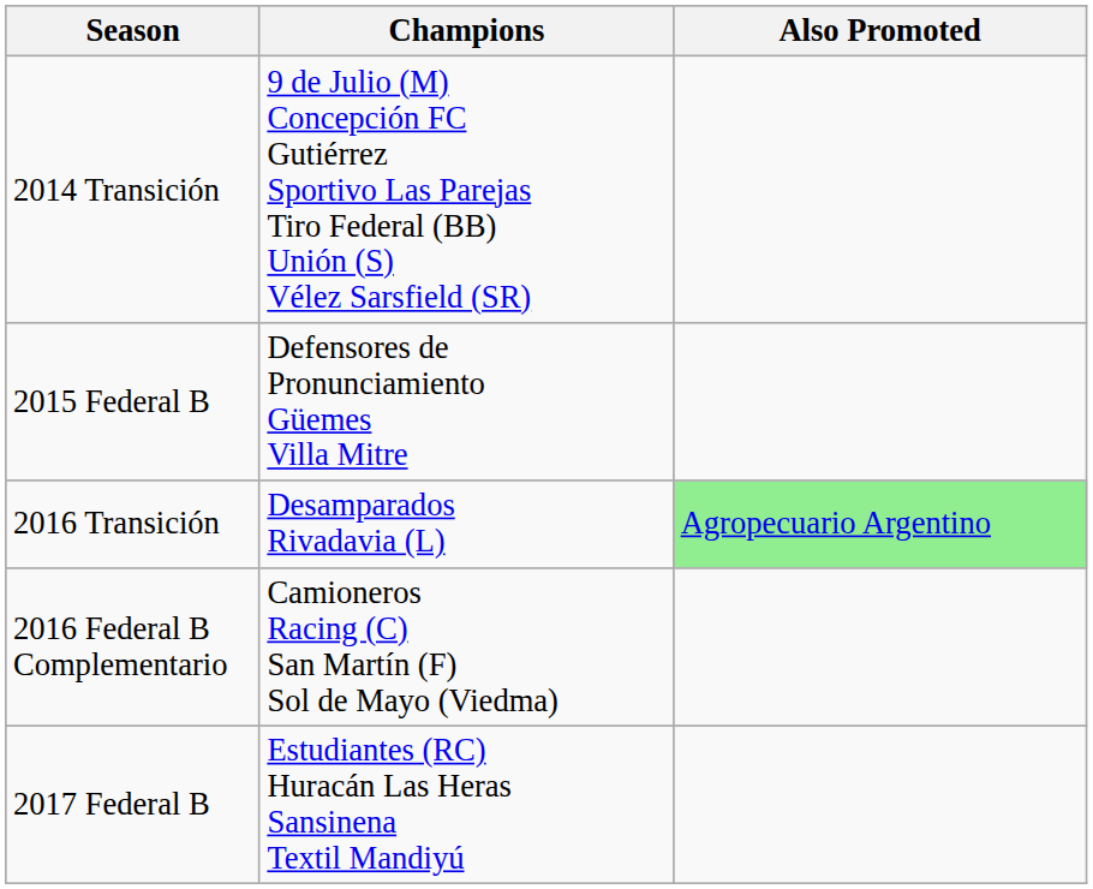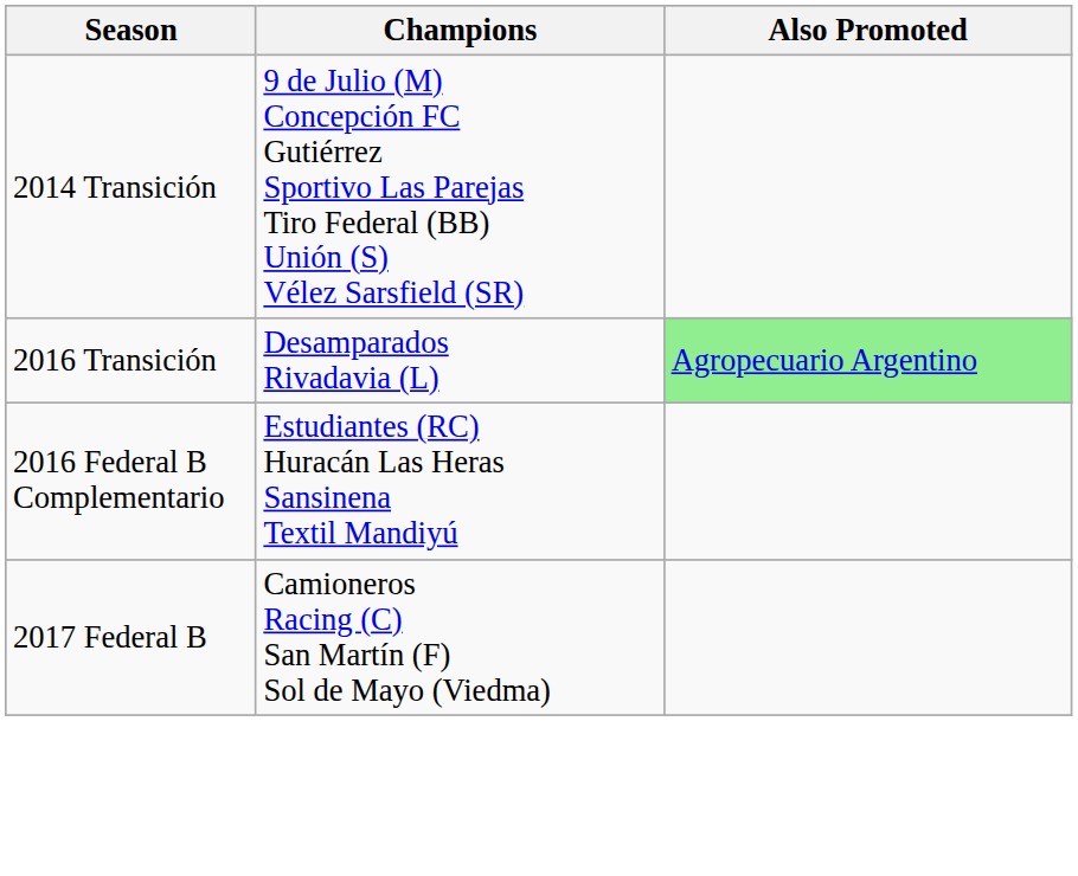- row: 2015 Federal B | Defensores de Pronunciamiento Güemes Villa Mitre
2016 Federal B Complementario | Champions: Camioneros Racing (C) San Martín (F) Sol de Mayo (Viedma) -> Estudiantes (RC) Huracán Las Heras Sansinena Textil Mandiyú
2017 Federal B | Champions: Estudiantes (RC) Huracán Las Heras Sansinena Textil Mandiyú -> Camioneros Racing (C) San Martín (F) Sol de Mayo (Viedma)
